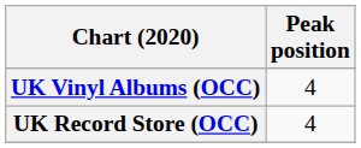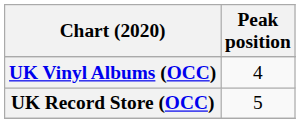UK Record Store (OCC) | Peak position: 4 -> 5
